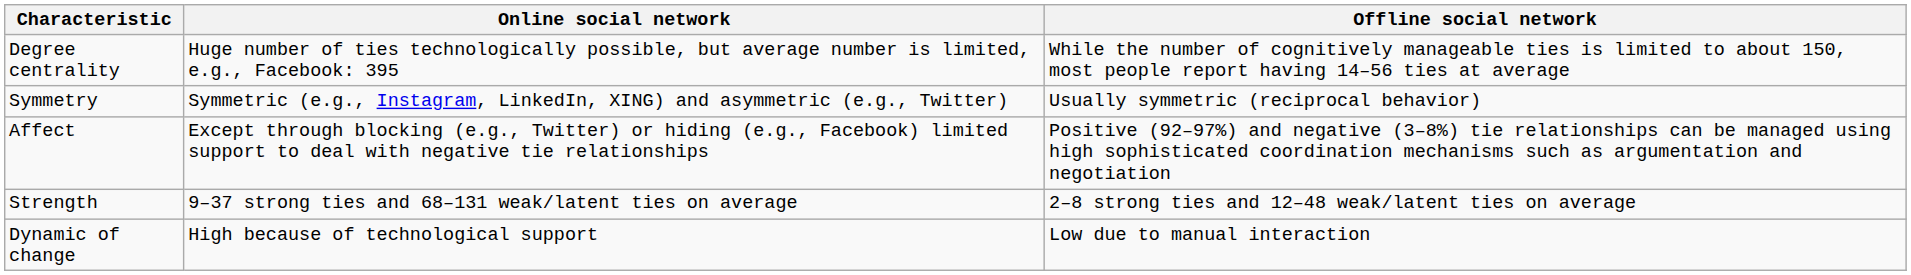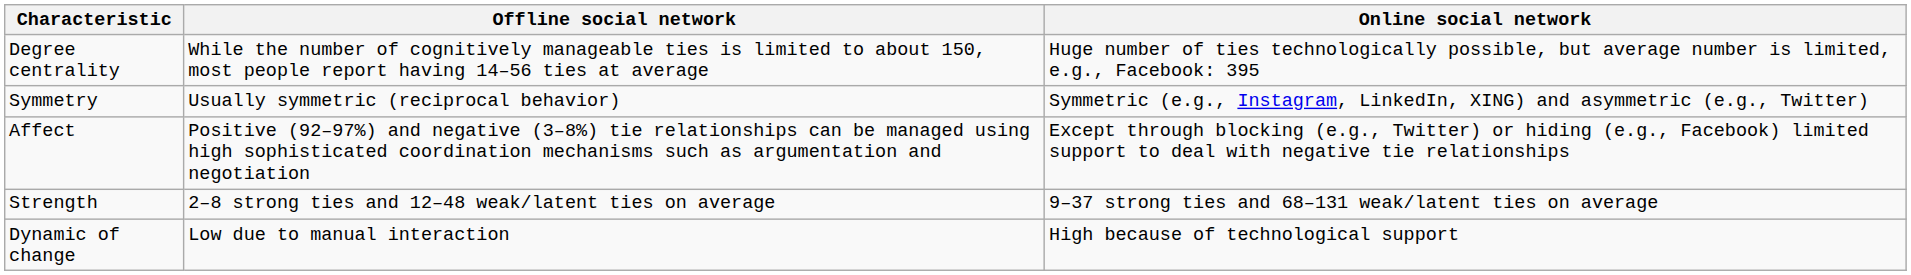columns swapped: Offline social network <-> Online social network
